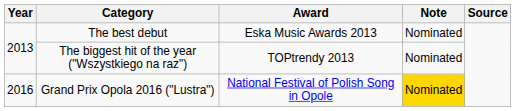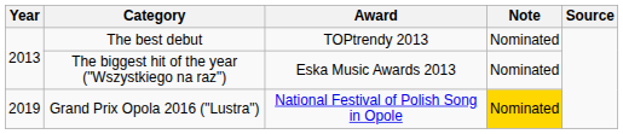The best debut | Award: Eska Music Awards 2013 -> TOPtrendy 2013
The biggest hit of the year ("Wszystkiego na raz") | Award: TOPtrendy 2013 -> Eska Music Awards 2013
Grand Prix Opola 2016 ("Lustra") | Year: 2016 -> 2019
